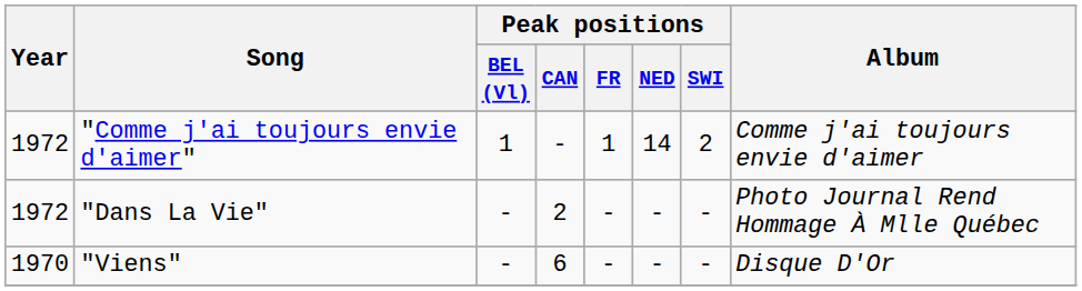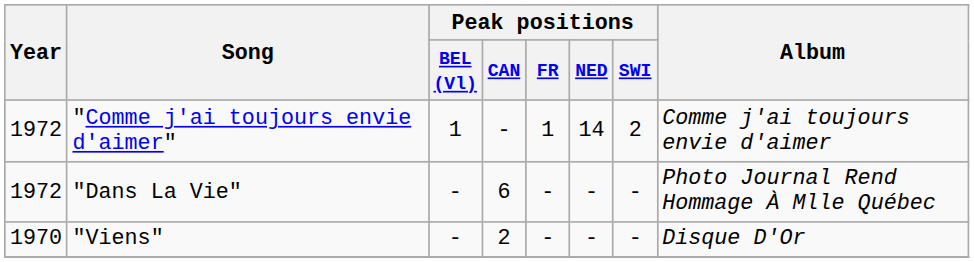"Dans La Vie" | Peak positions / CAN: 2 -> 6
"Viens" | Peak positions / CAN: 6 -> 2
